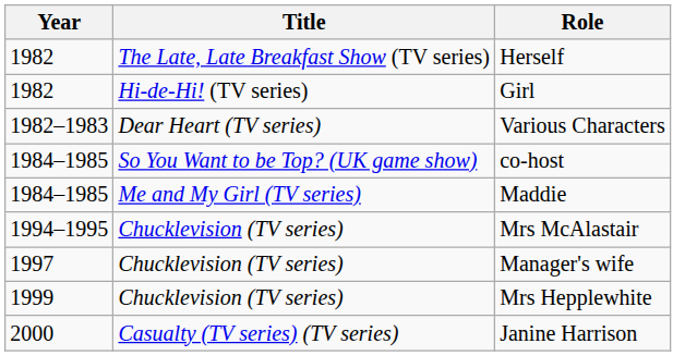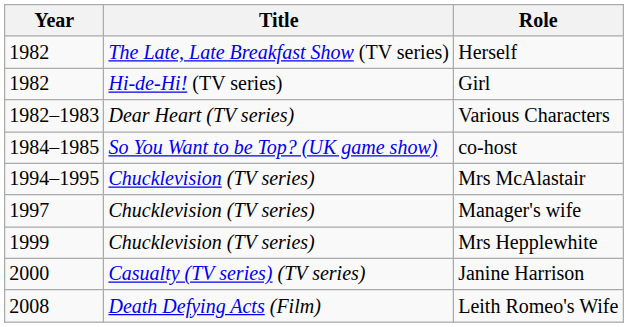- row: 1984–1985 | Me and My Girl (TV series) | Maddie
+ row: 2008 | Death Defying Acts (Film) | Leith Romeo's Wife
